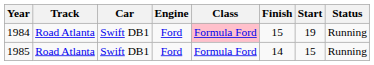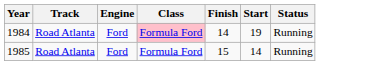- column: Car | Swift DB1 | Swift DB1
1984 | Finish: 15 -> 14
1985 | Finish: 14 -> 15
1985 | Start: 15 -> 14
